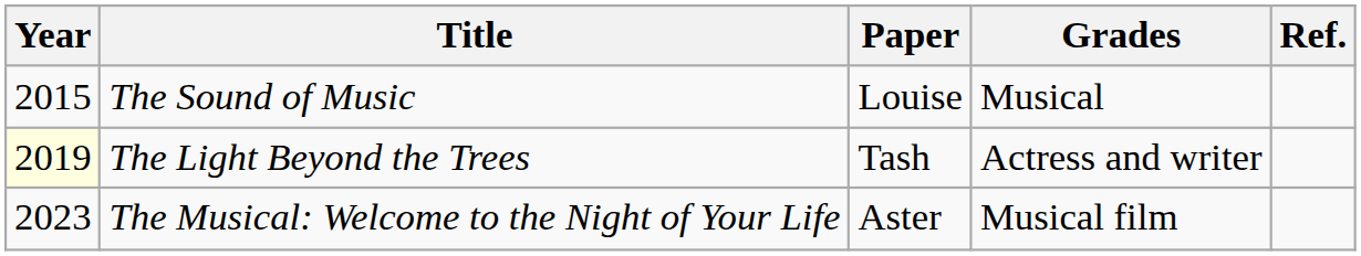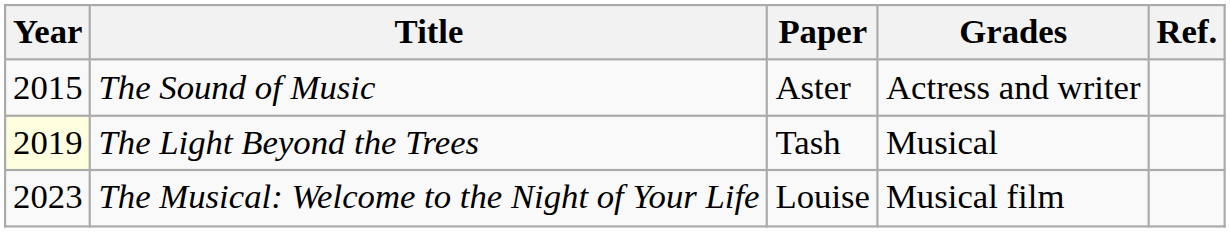The Sound of Music | Paper: Louise -> Aster
The Sound of Music | Grades: Musical -> Actress and writer
The Light Beyond the Trees | Grades: Actress and writer -> Musical
The Musical: Welcome to the Night of Your Life | Paper: Aster -> Louise
